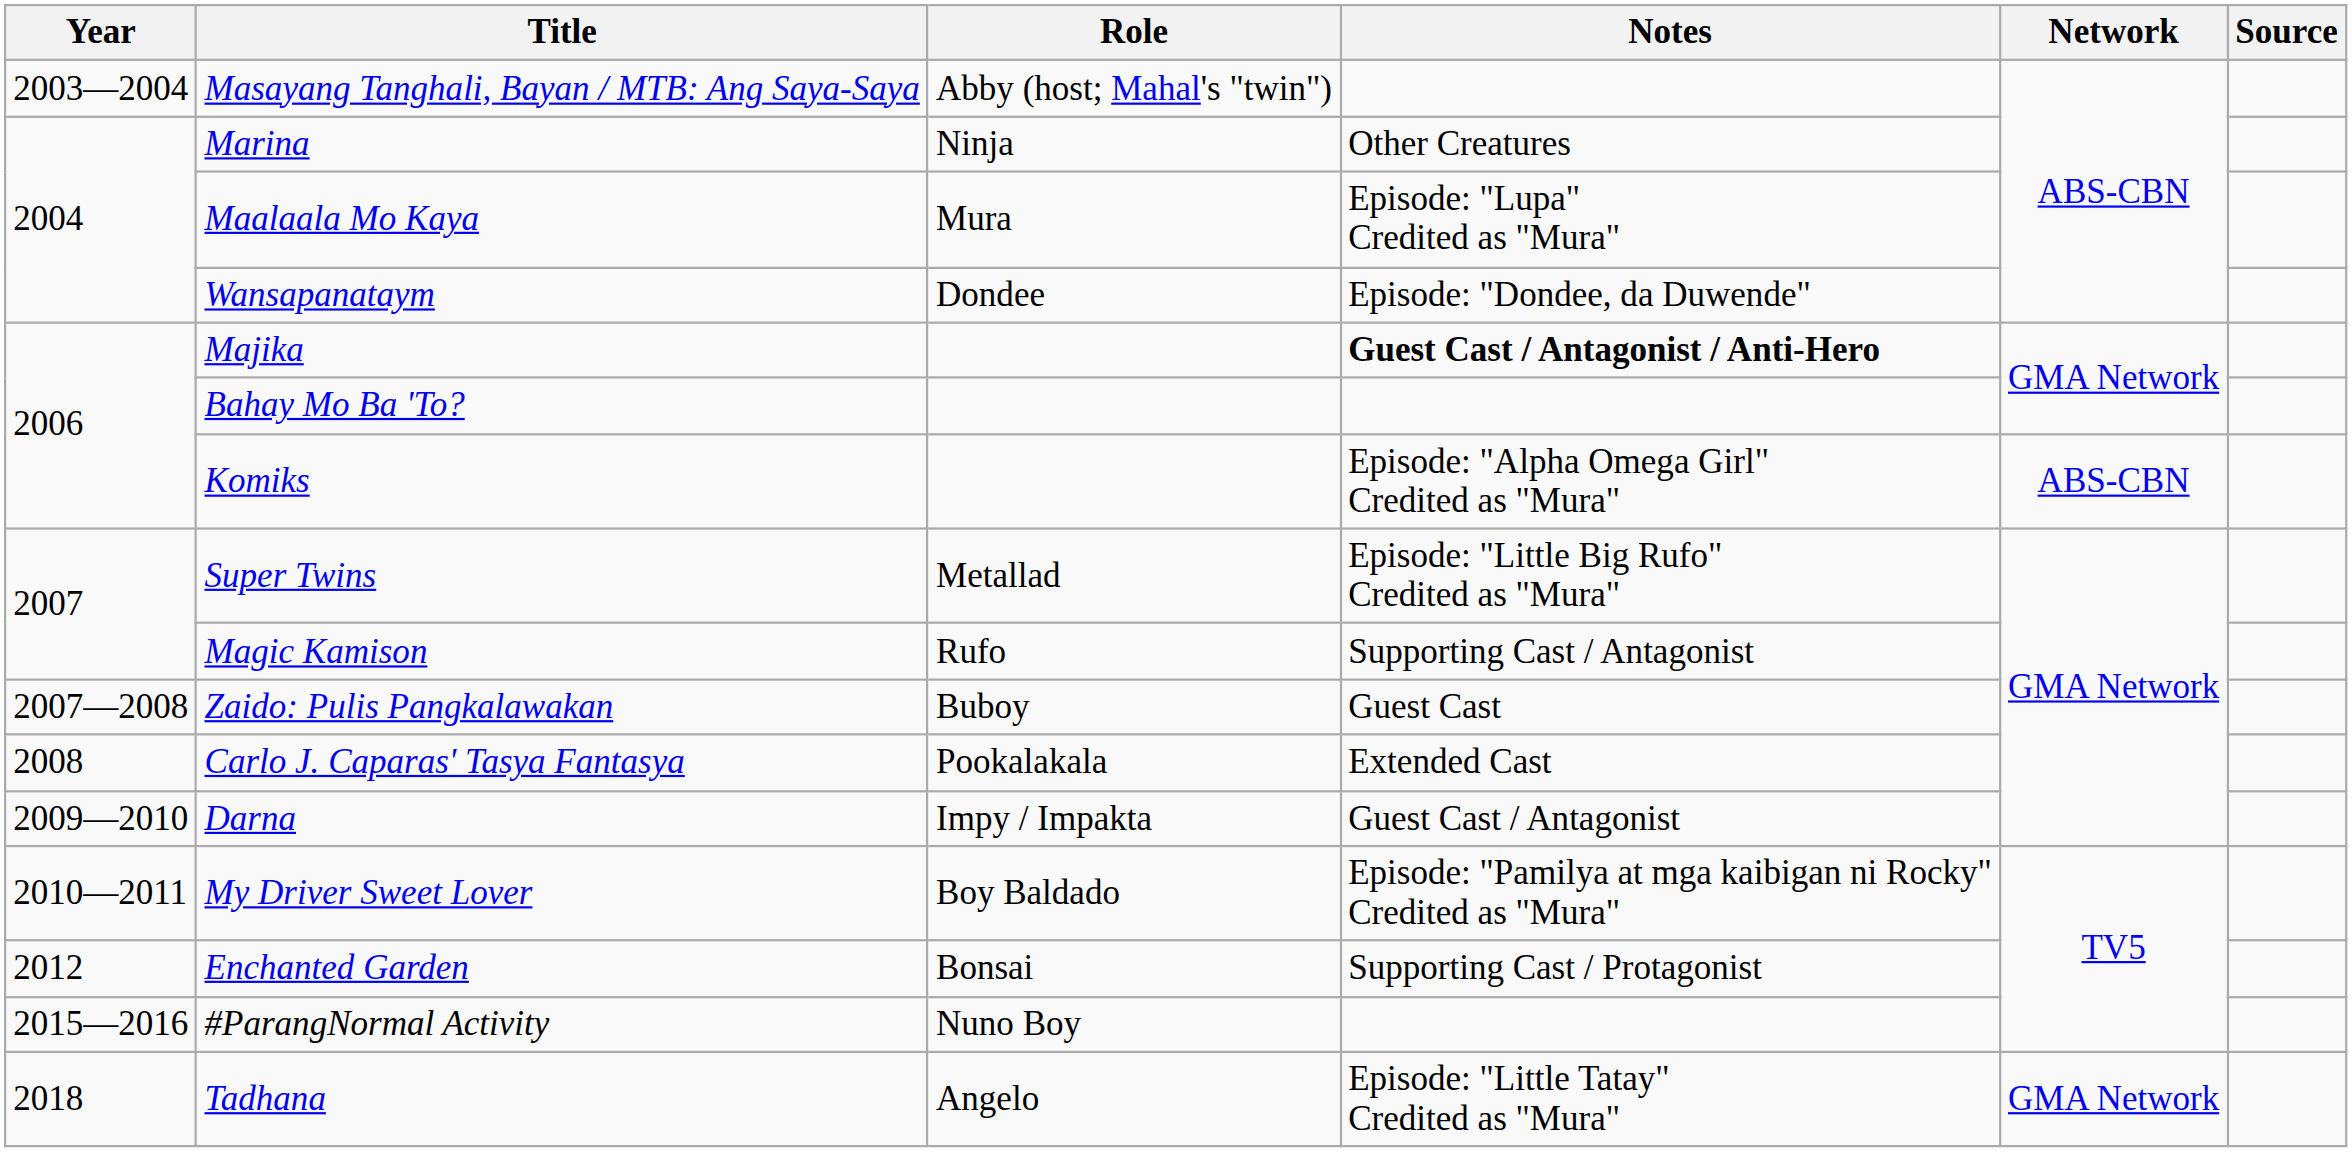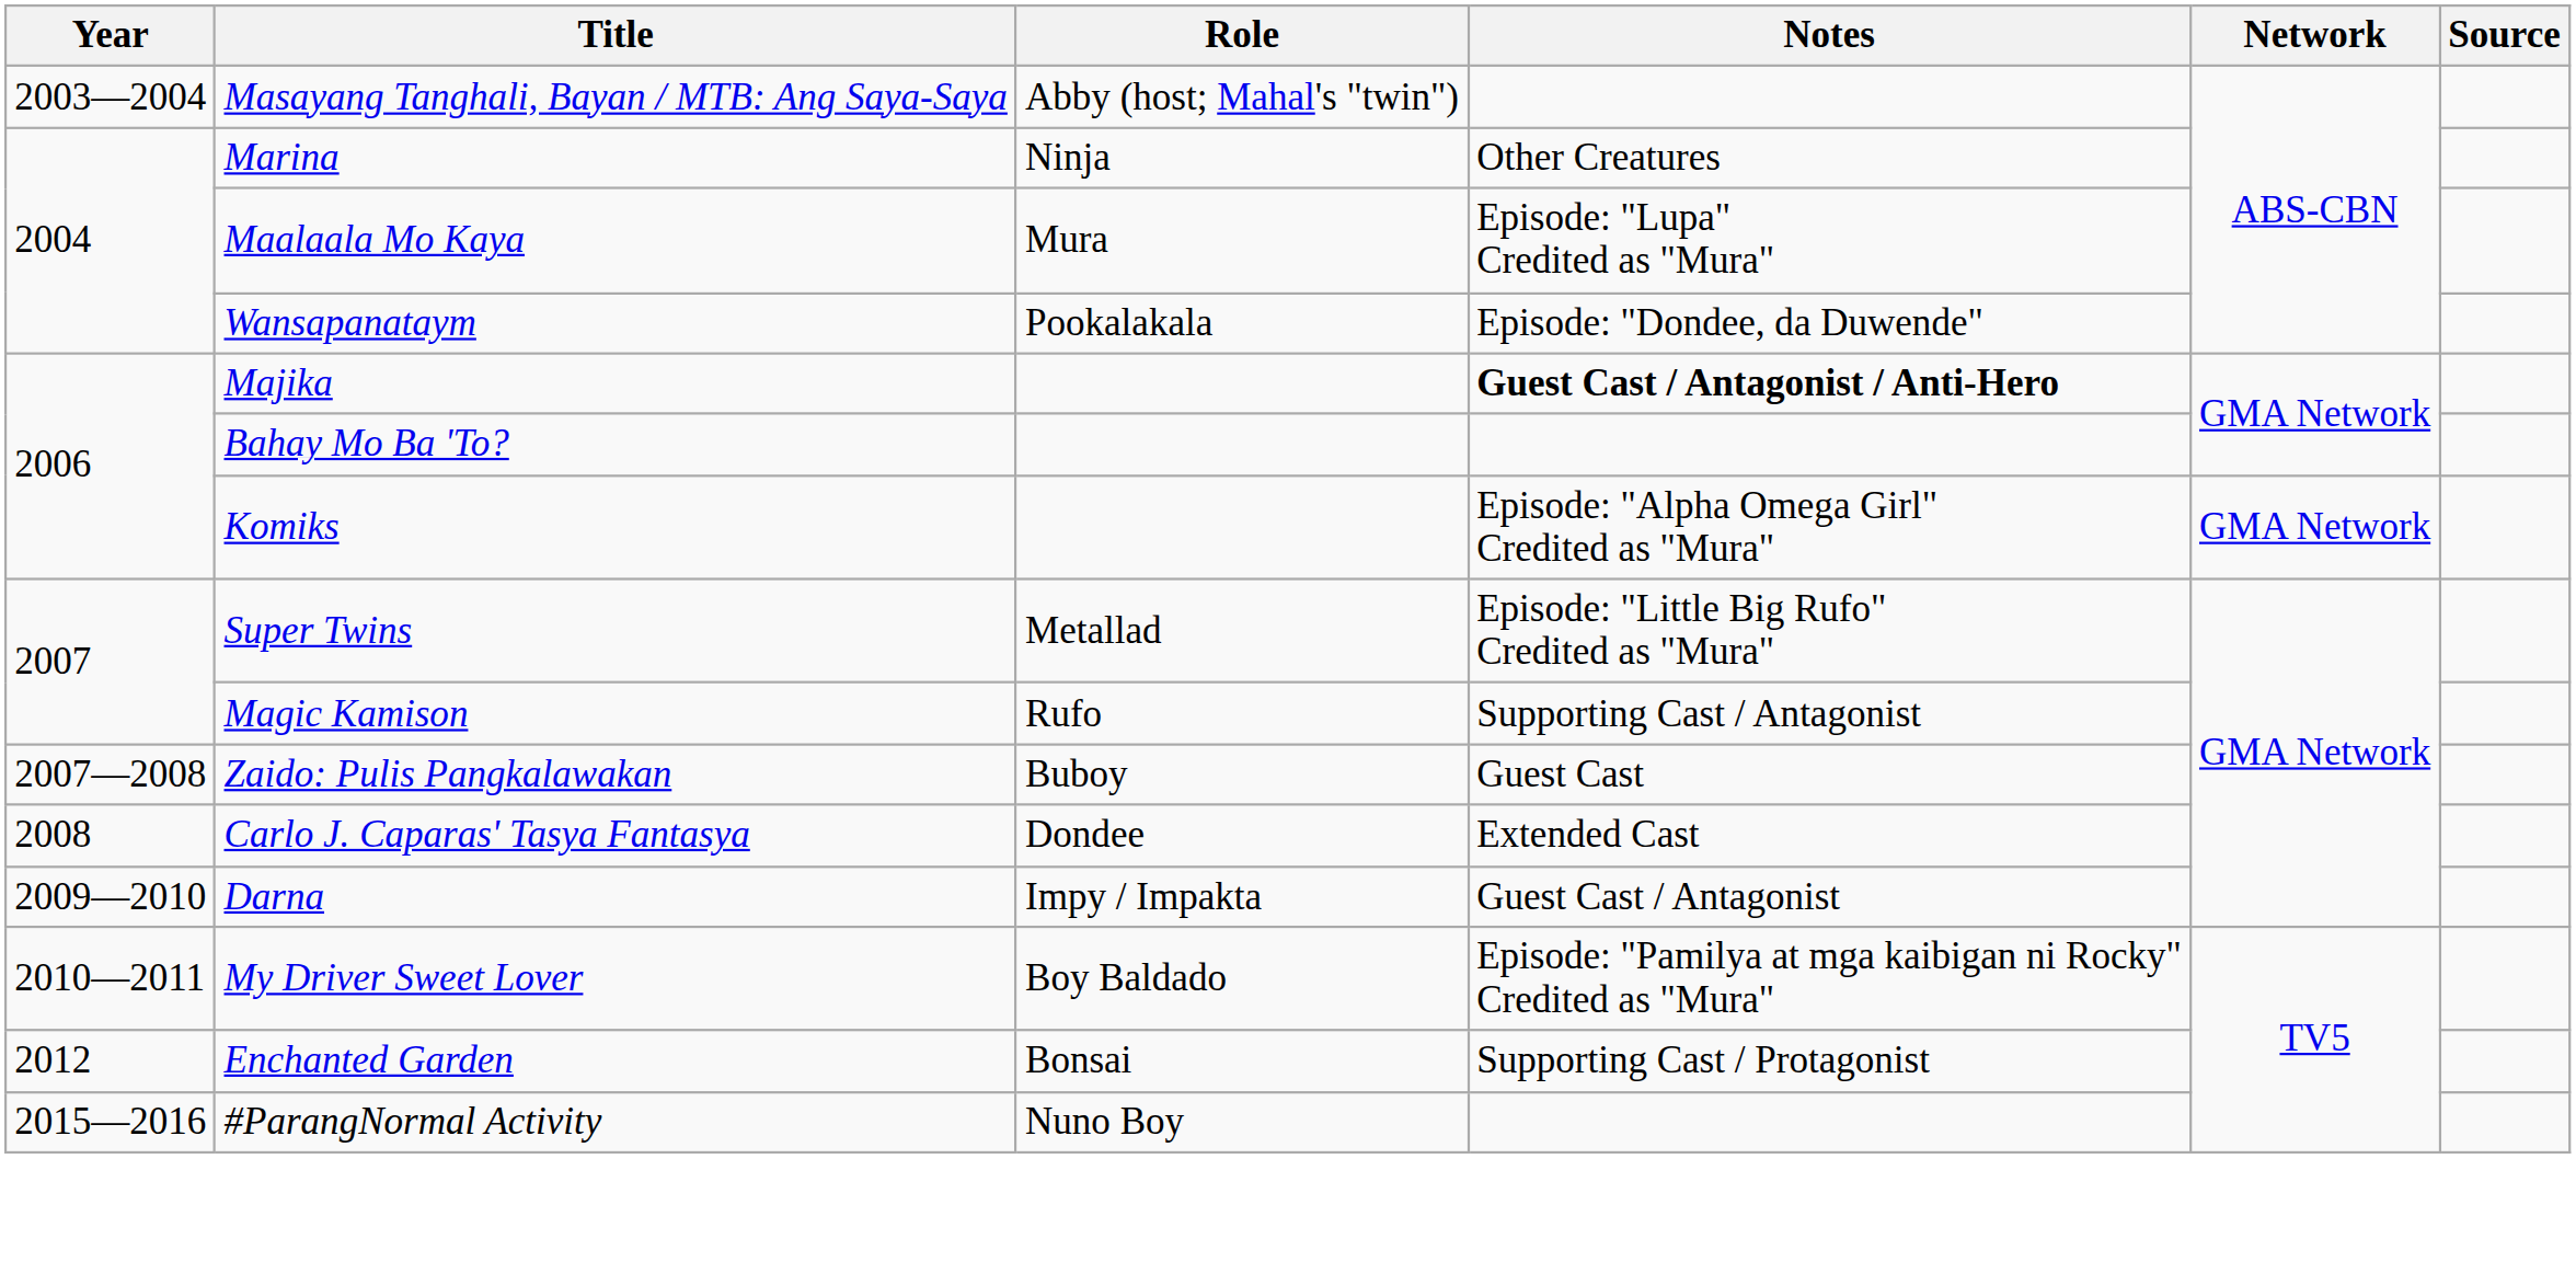Wansapanataym | Role: Dondee -> Pookalakala
Komiks | Network: ABS-CBN -> GMA Network
Carlo J. Caparas' Tasya Fantasya | Role: Pookalakala -> Dondee
- row: 2018 | Tadhana | Angelo | Episode: "Little Tatay" Credited as "Mura" | GMA Network
